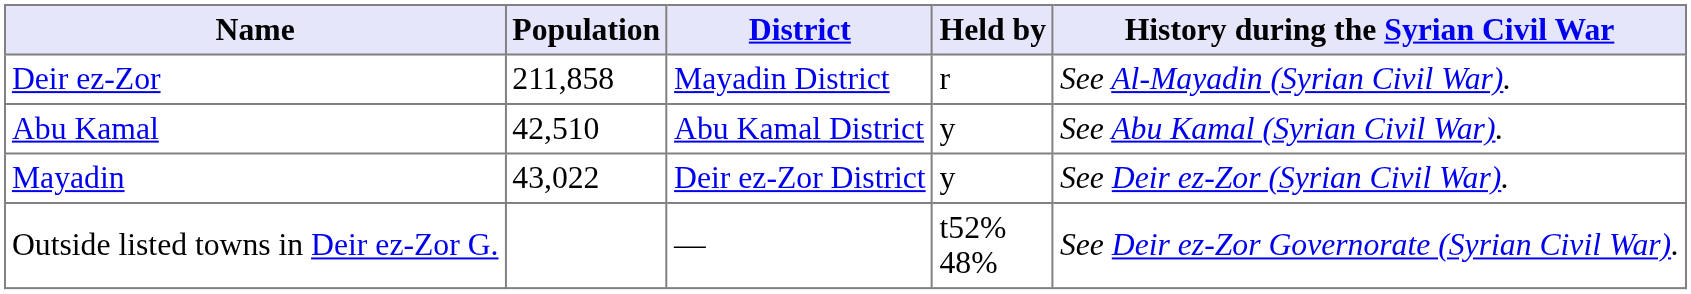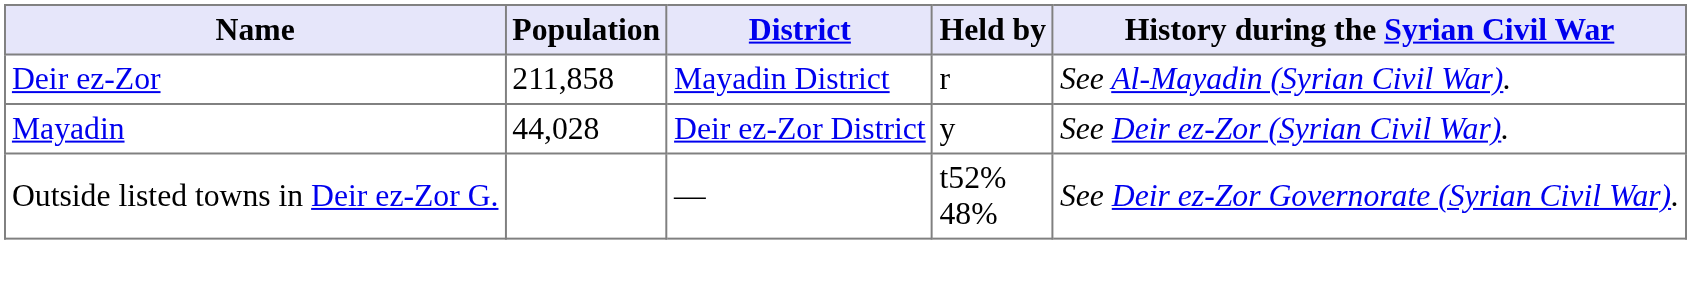- row: Abu Kamal | 42,510 | Abu Kamal District | y | See Abu Kamal (Syrian Civil War).
Mayadin | Population: 43,022 -> 44,028
